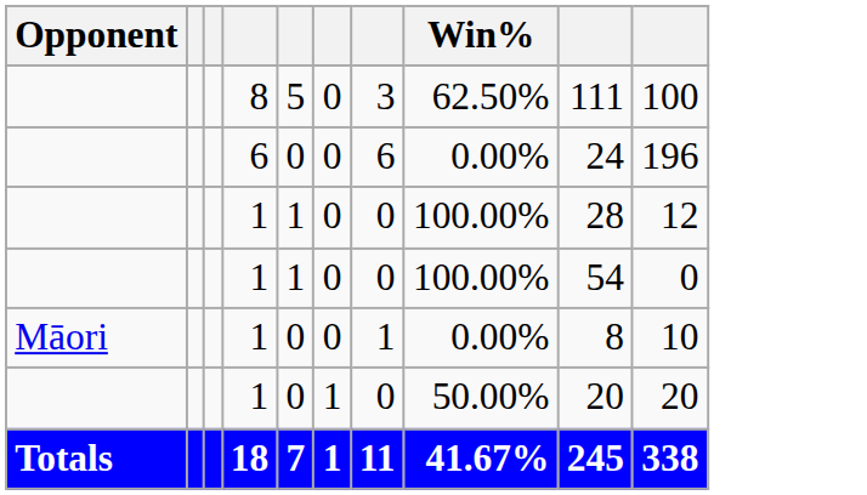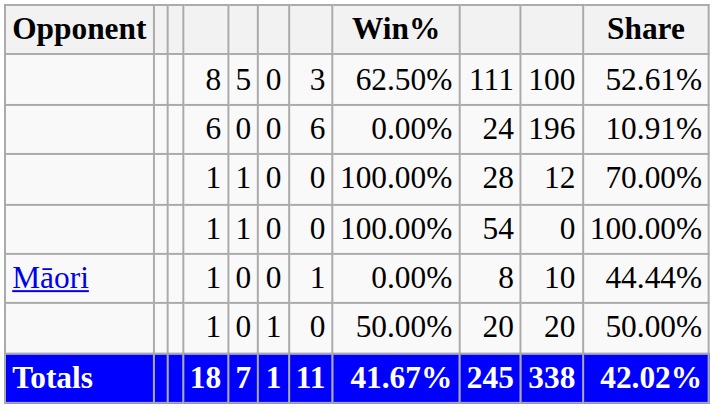+ column: Share | 52.61% | 10.91% | 70.00% | 100.00% | 44.44% | 50.00% | 42.02%
